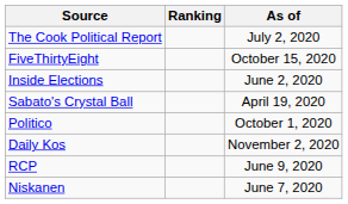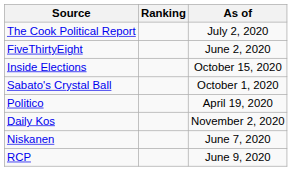FiveThirtyEight | As of: October 15, 2020 -> June 2, 2020
Inside Elections | As of: June 2, 2020 -> October 15, 2020
Sabato's Crystal Ball | As of: April 19, 2020 -> October 1, 2020
Politico | As of: October 1, 2020 -> April 19, 2020
rows swapped: RCP <-> Niskanen
